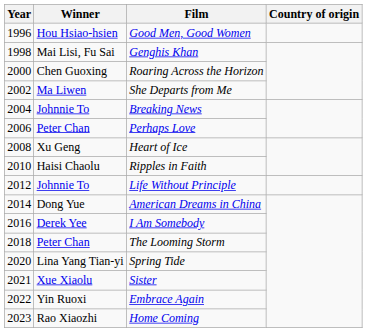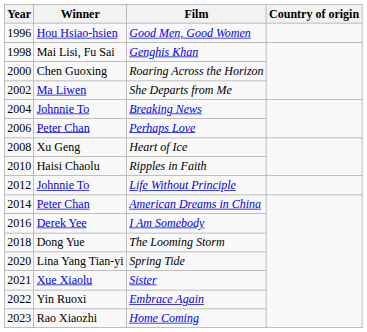American Dreams in China | Winner: Dong Yue -> Peter Chan
The Looming Storm | Winner: Peter Chan -> Dong Yue
